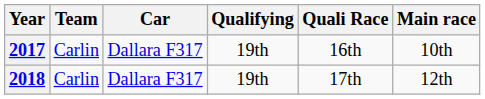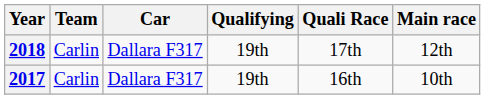rows swapped: 2017 <-> 2018
